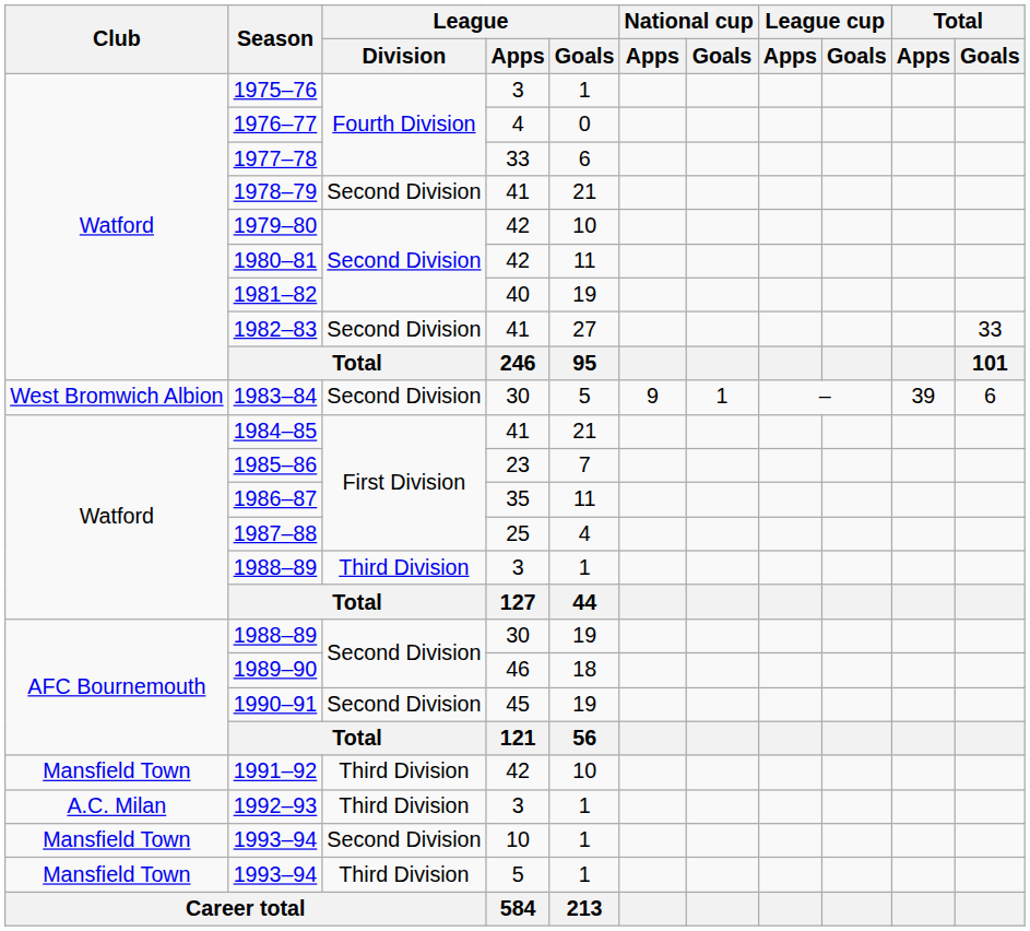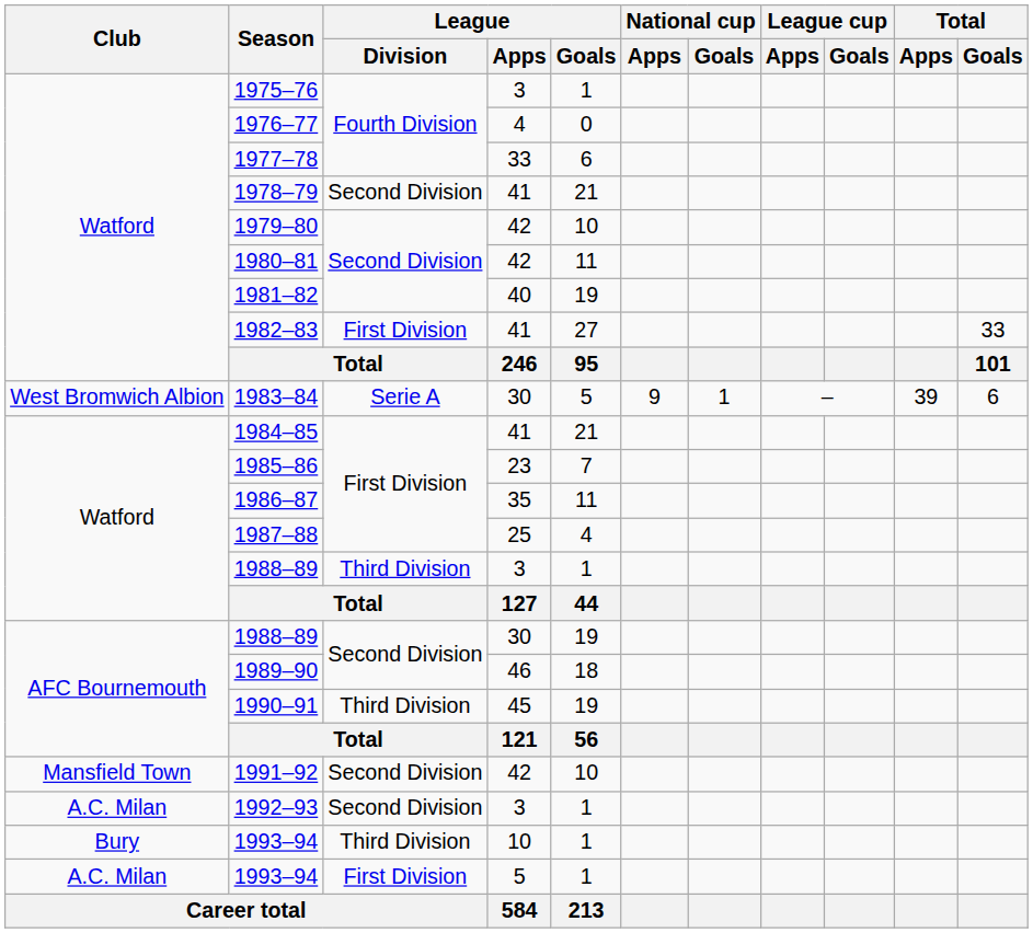1982–83 | League / Division: Second Division -> First Division
1983–84 | League / Division: Second Division -> Serie A
1990–91 | League / Division: Second Division -> Third Division
1991–92 | League / Division: Third Division -> Second Division
1992–93 | League / Division: Third Division -> Second Division
1993–94 / 10 | Club: Mansfield Town -> Bury
1993–94 / 10 | League / Division: Second Division -> Third Division
1993–94 / 5 | Club: Mansfield Town -> A.C. Milan
1993–94 / 5 | League / Division: Third Division -> First Division
